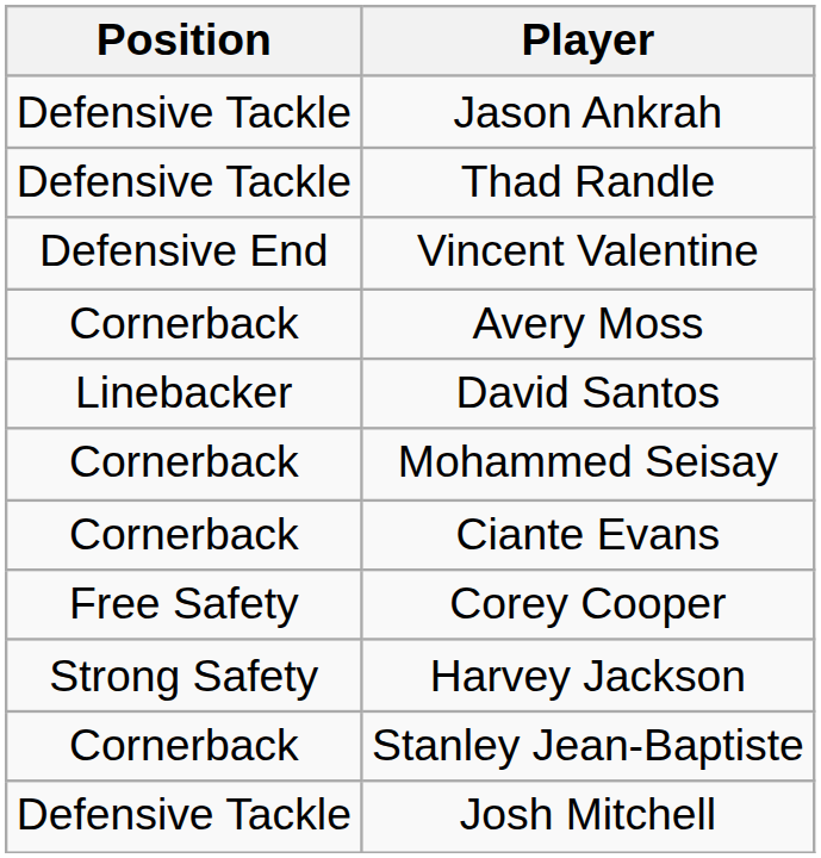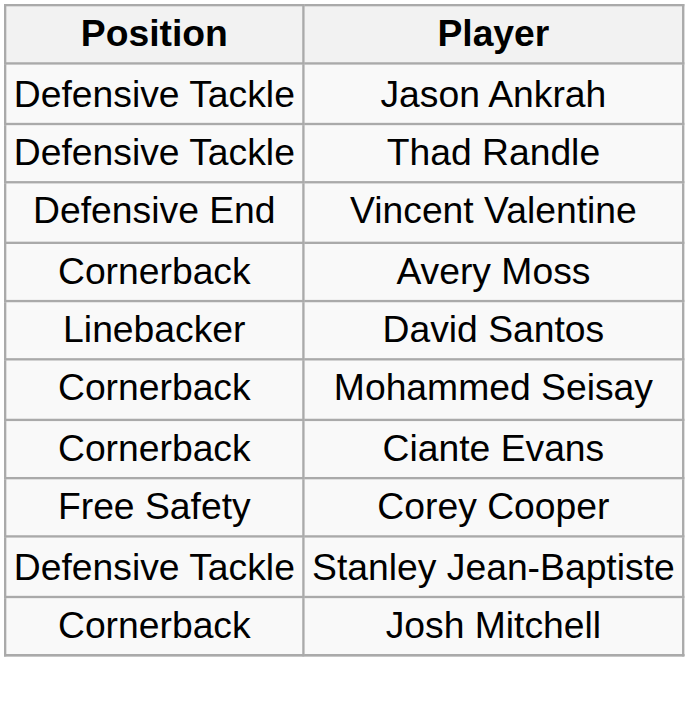- row: Strong Safety | Harvey Jackson
Stanley Jean-Baptiste | Position: Cornerback -> Defensive Tackle
Josh Mitchell | Position: Defensive Tackle -> Cornerback
